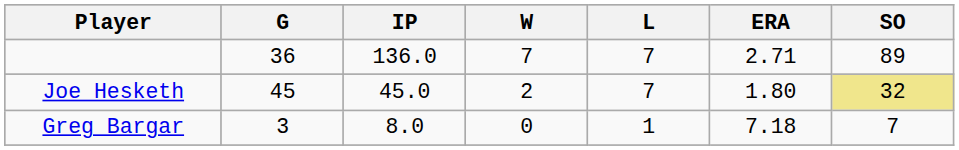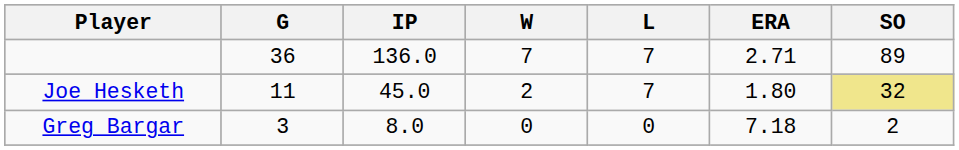Joe Hesketh | G: 45 -> 11
Greg Bargar | L: 1 -> 0
Greg Bargar | SO: 7 -> 2
